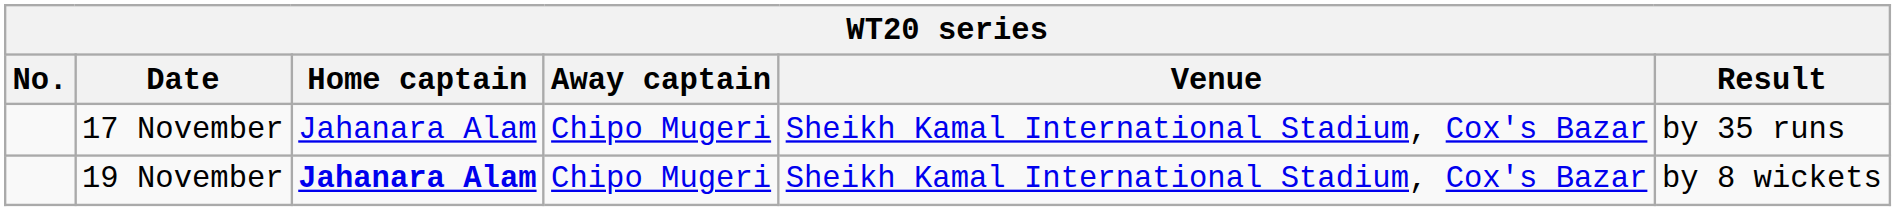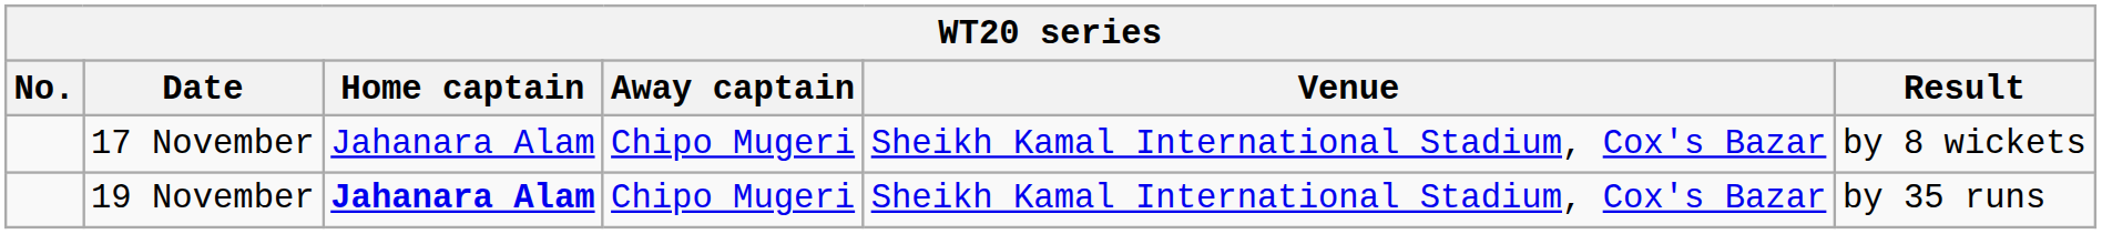17 November | Result: by 35 runs -> by 8 wickets
19 November | Result: by 8 wickets -> by 35 runs
